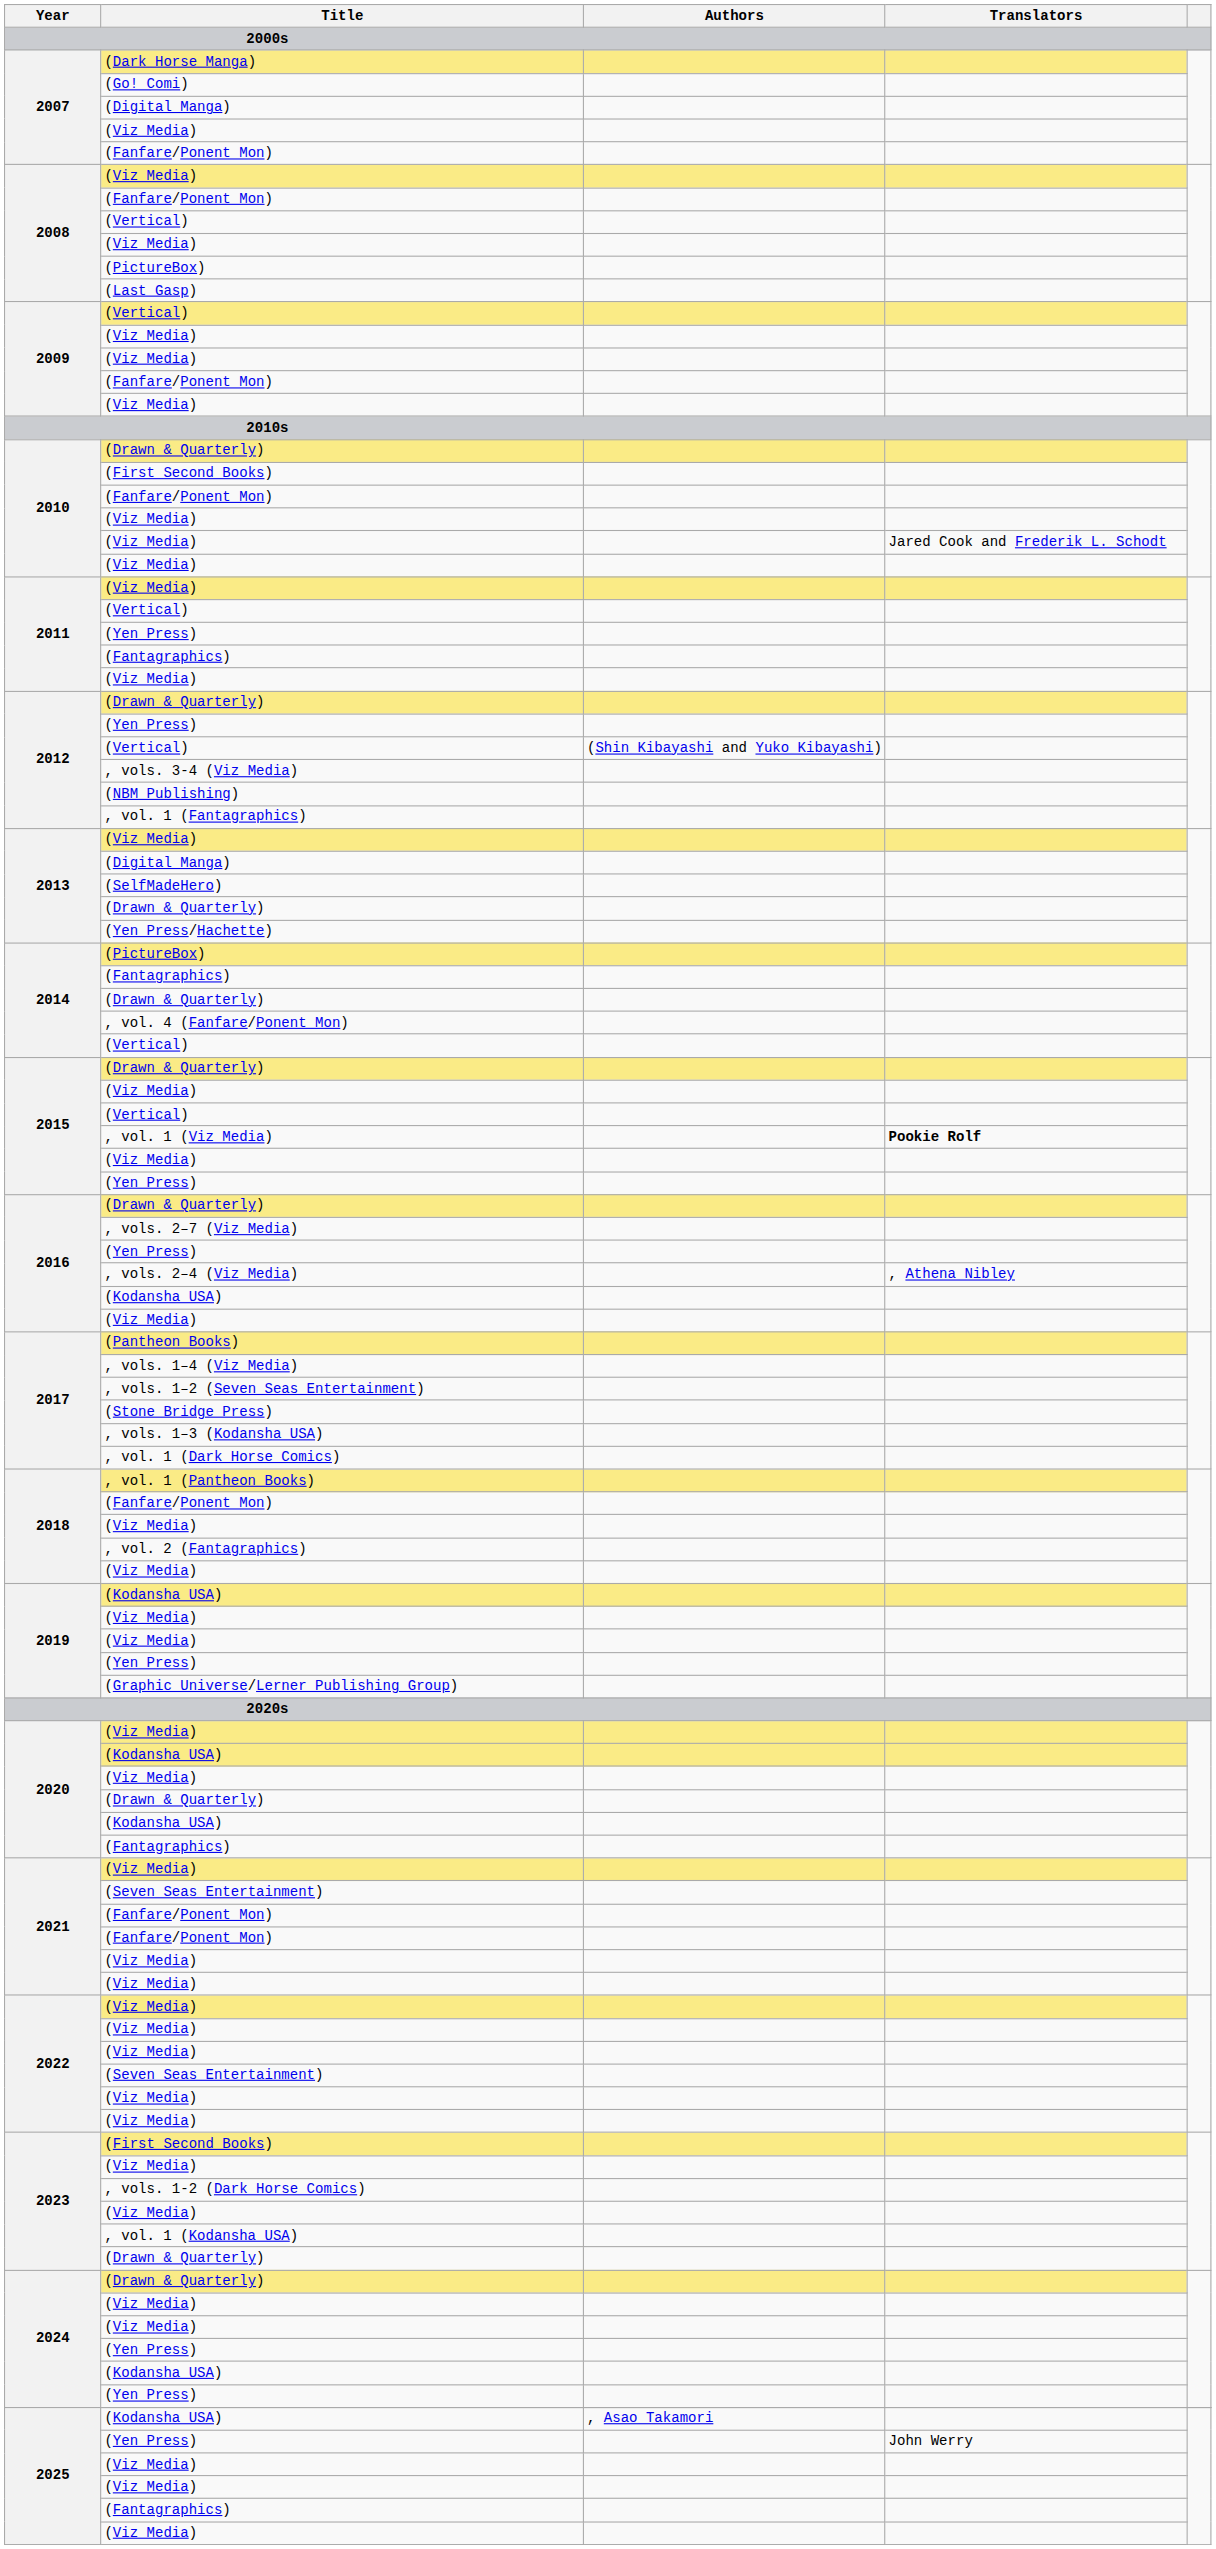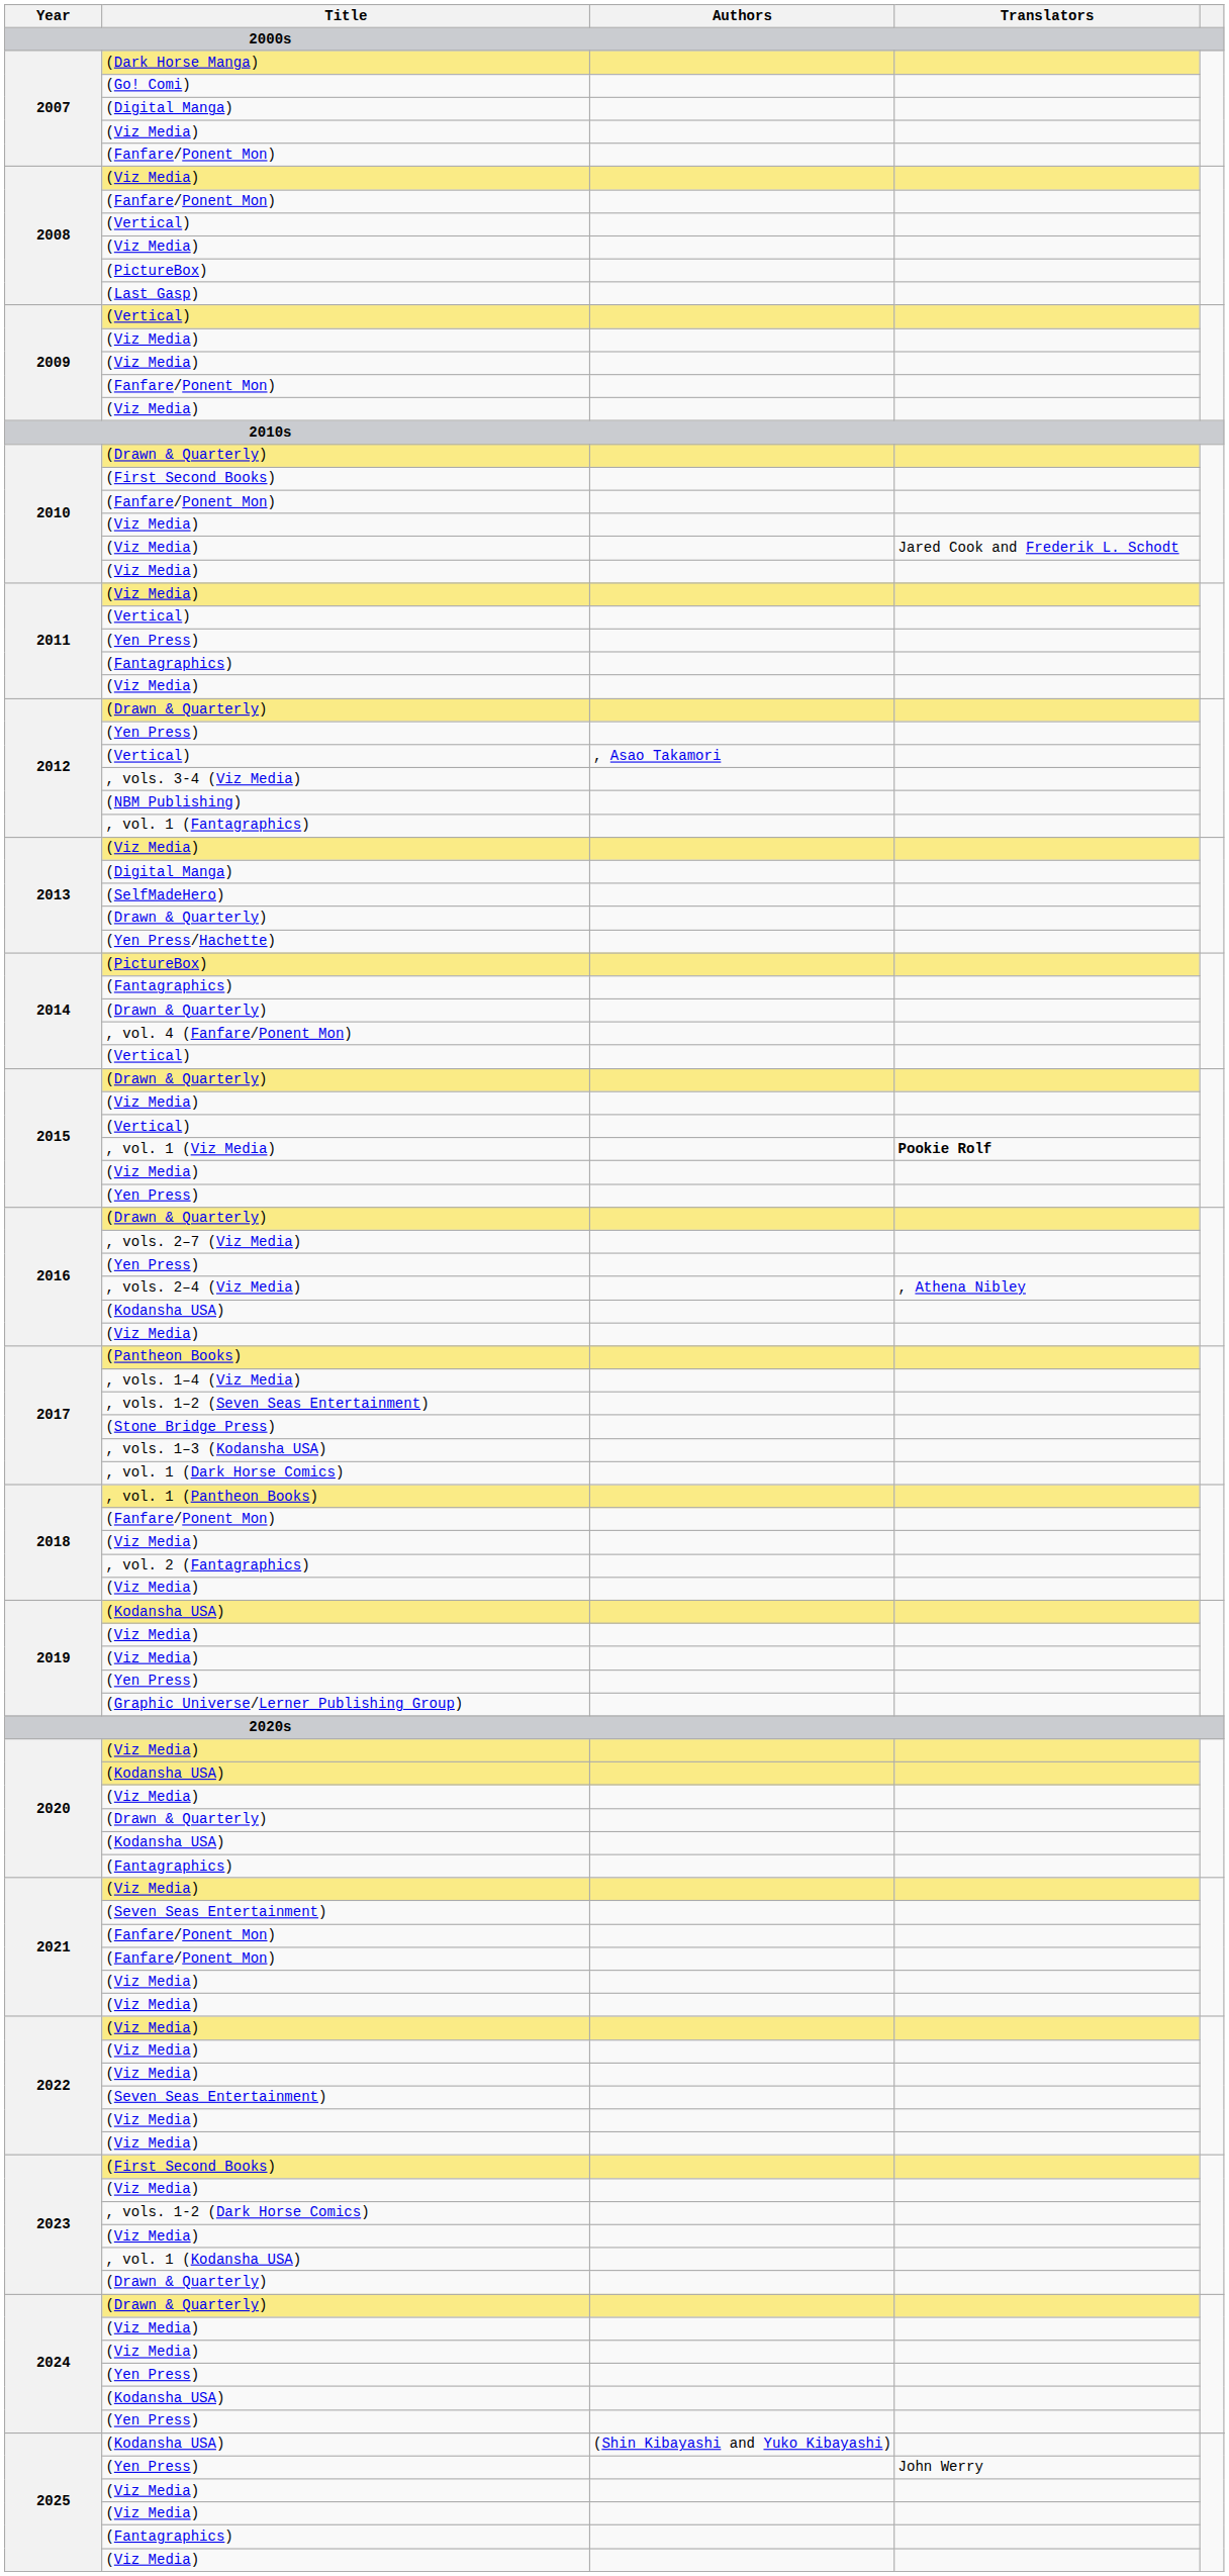2012 / (Vertical) | Authors: (Shin Kibayashi and Yuko Kibayashi) -> , Asao Takamori
2025 / (Kodansha USA) | Authors: , Asao Takamori -> (Shin Kibayashi and Yuko Kibayashi)
